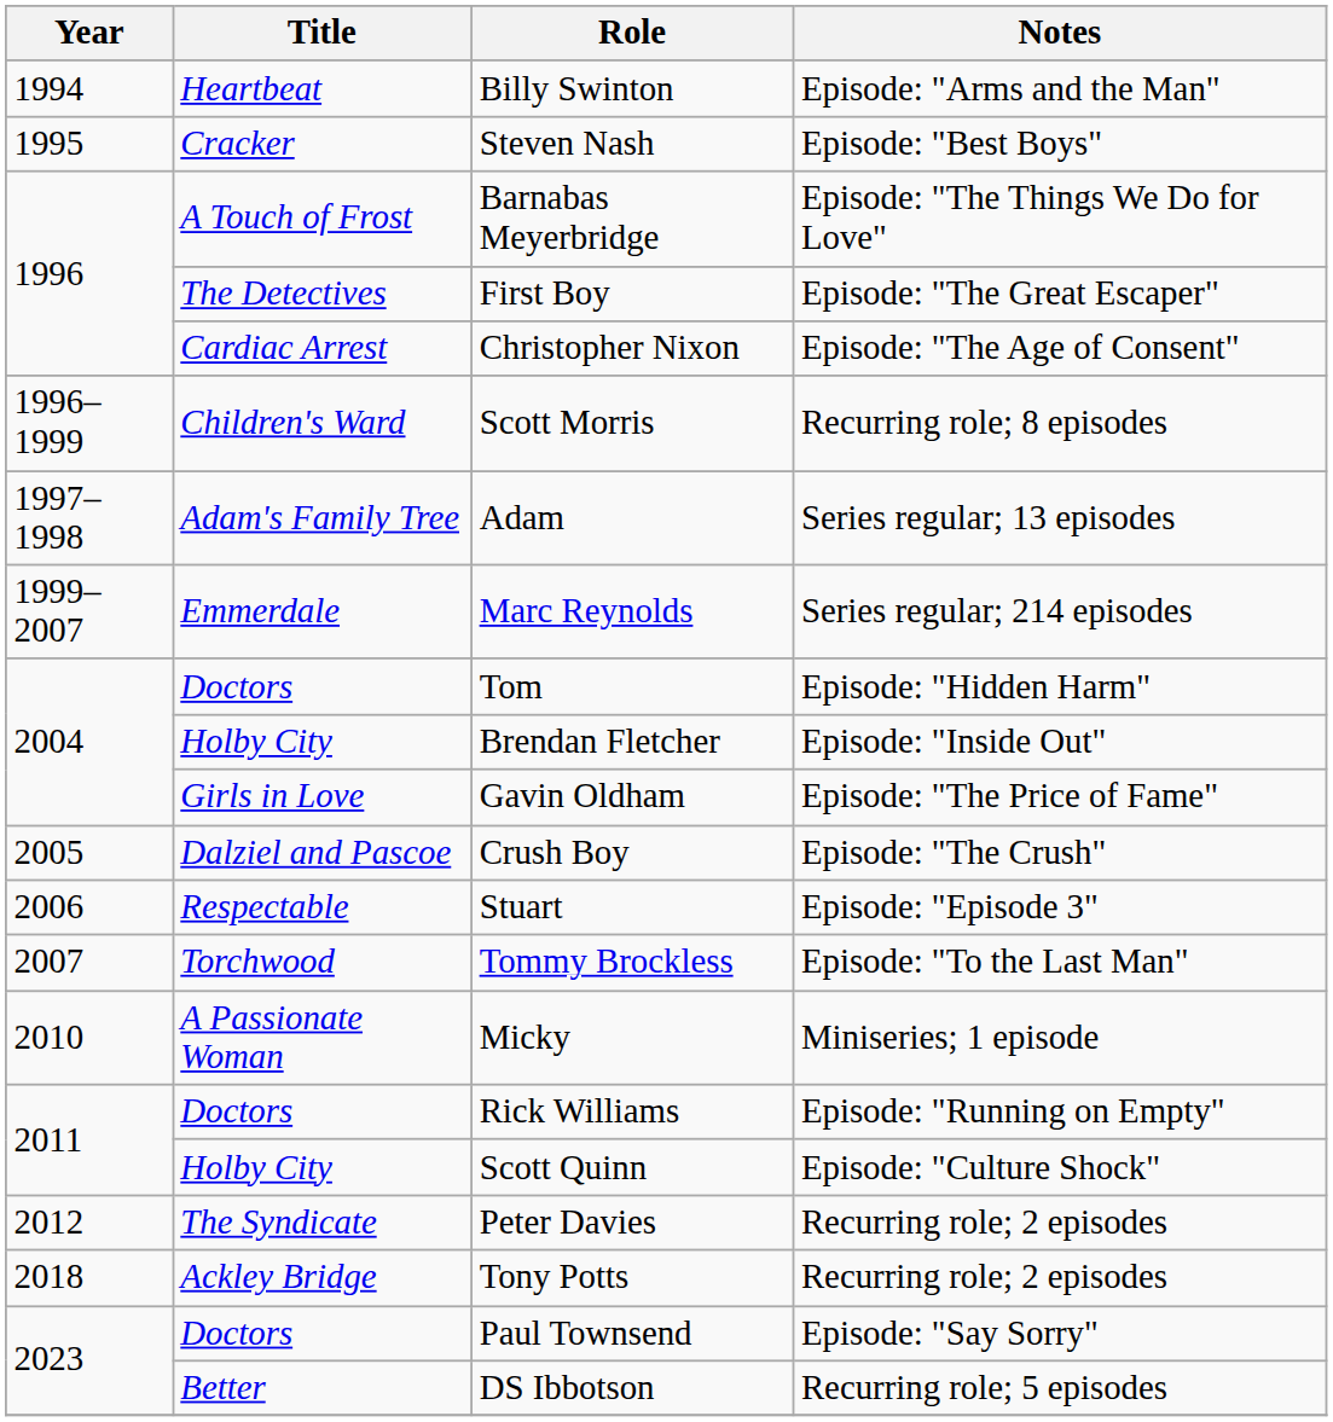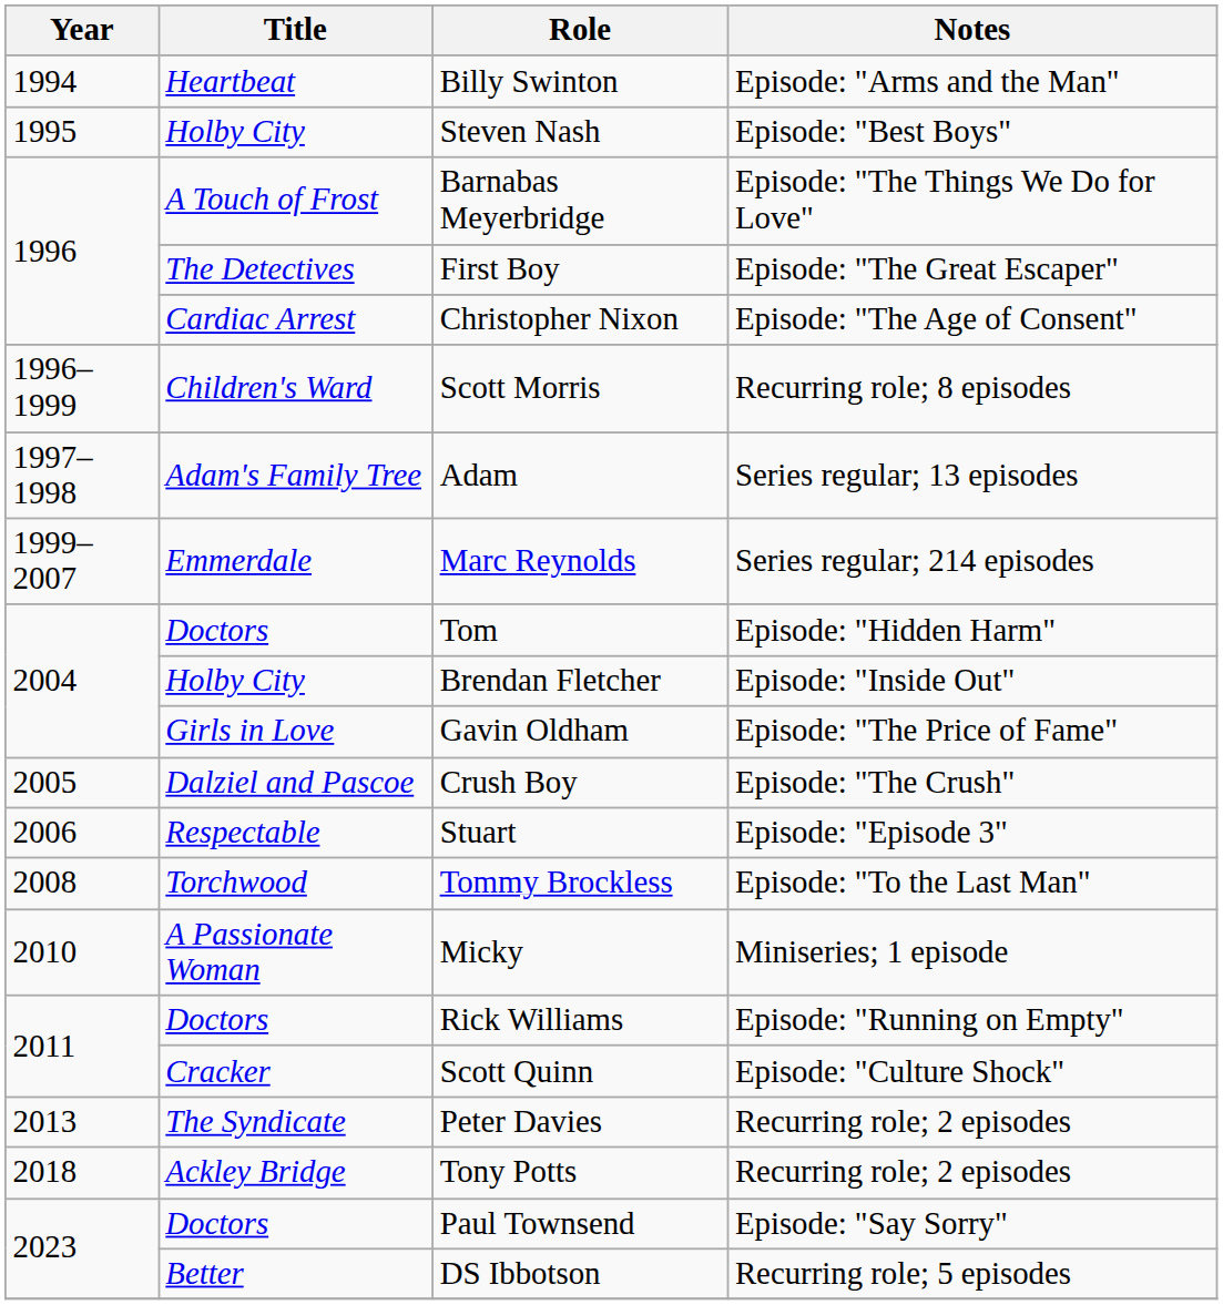Steven Nash | Title: Cracker -> Holby City
Tommy Brockless | Year: 2007 -> 2008
Scott Quinn | Title: Holby City -> Cracker
Peter Davies | Year: 2012 -> 2013
